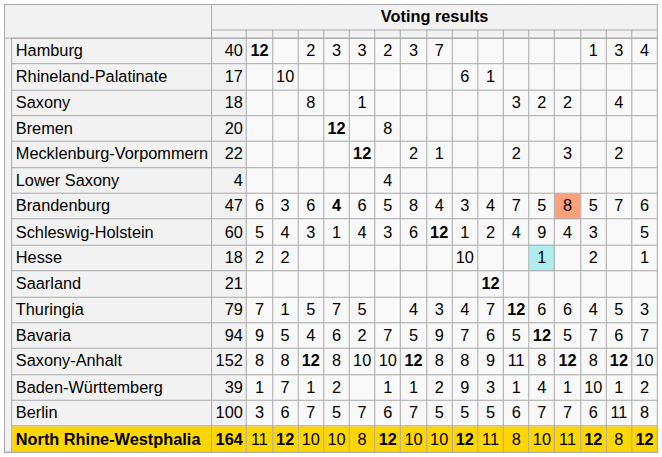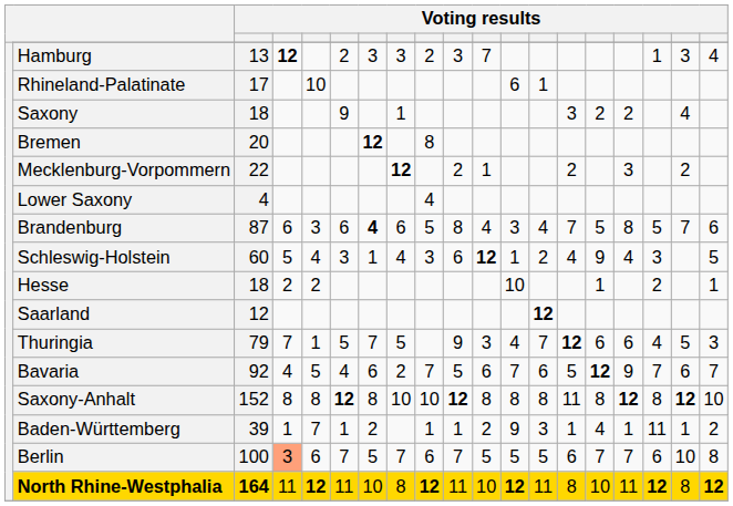Hamburg | column 3: 40 -> 13
Saxony | column 6: 8 -> 9
Brandenburg | column 3: 47 -> 87
Brandenburg | column 16: lightsalmon background -> no background
Hesse | column 15: paleturquoise background -> no background
Saarland | column 3: 21 -> 12
Thuringia | column 10: 4 -> 9
Bavaria | column 3: 94 -> 92
Bavaria | column 4: 9 -> 4
Bavaria | column 11: 9 -> 6
Bavaria | column 16: 5 -> 9
Saxony-Anhalt | column 13: 9 -> 8
Baden-Württemberg | column 17: 10 -> 11
Berlin | column 4: no background -> lightsalmon background
Berlin | column 18: 11 -> 10
North Rhine-Westphalia | column 6: 10 -> 11
North Rhine-Westphalia | column 10: 10 -> 11
